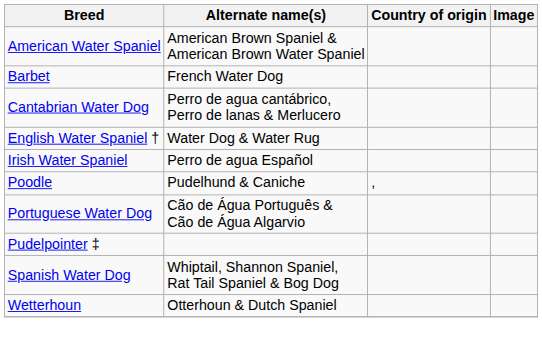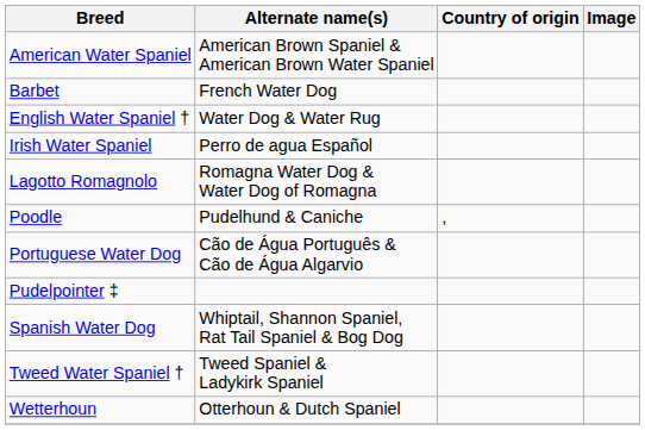- row: Cantabrian Water Dog | Perro de agua cantábrico, Perro de lanas & Merlucero
+ row: Lagotto Romagnolo | Romagna Water Dog & Water Dog of Romagna
+ row: Tweed Water Spaniel † | Tweed Spaniel & Ladykirk Spaniel
